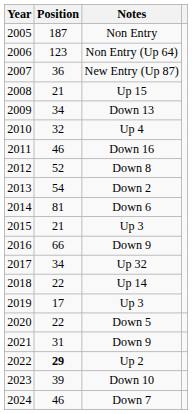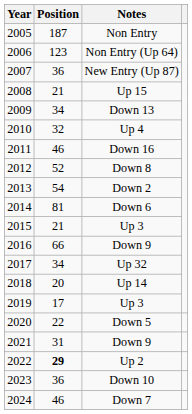Up 14 | Position: 22 -> 20
Down 10 | Position: 39 -> 36
